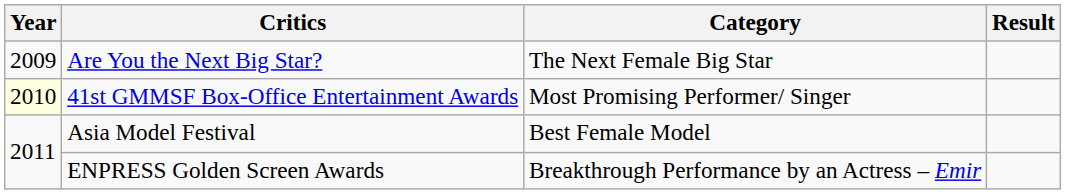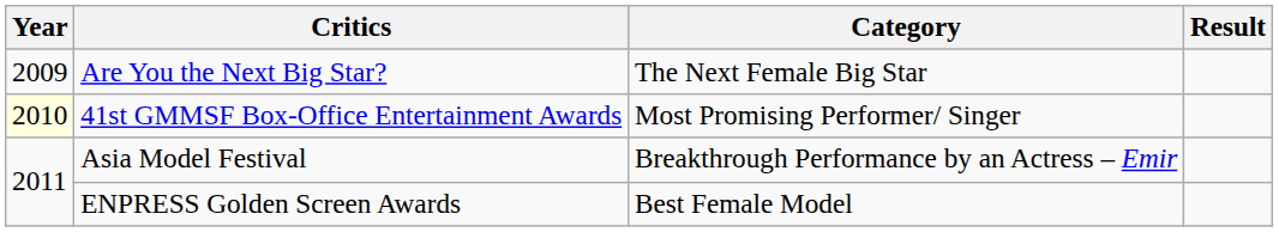Asia Model Festival | Category: Best Female Model -> Breakthrough Performance by an Actress – Emir
ENPRESS Golden Screen Awards | Category: Breakthrough Performance by an Actress – Emir -> Best Female Model
